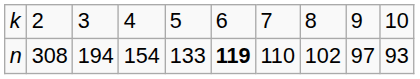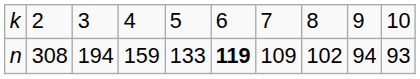n | column 4: 154 -> 159
n | column 7: 110 -> 109
n | column 9: 97 -> 94
